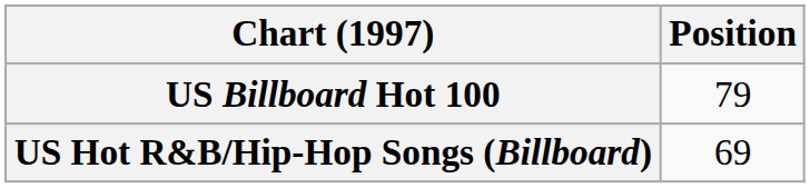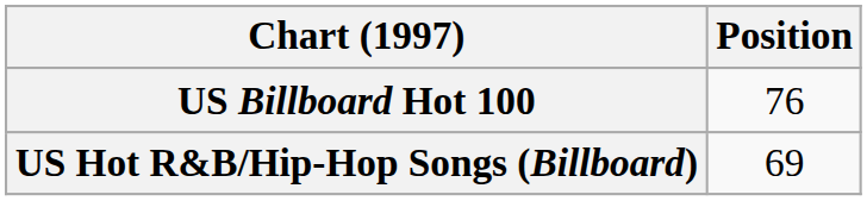US Billboard Hot 100 | Position: 79 -> 76
